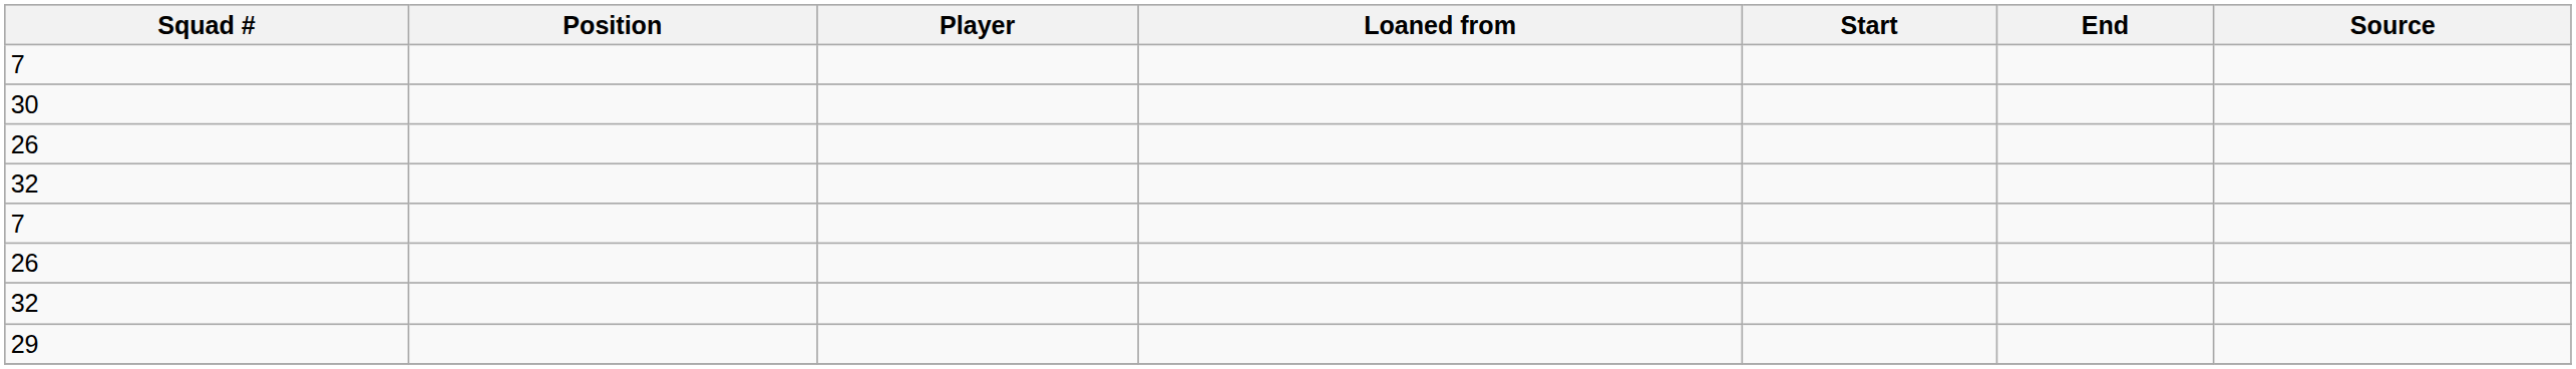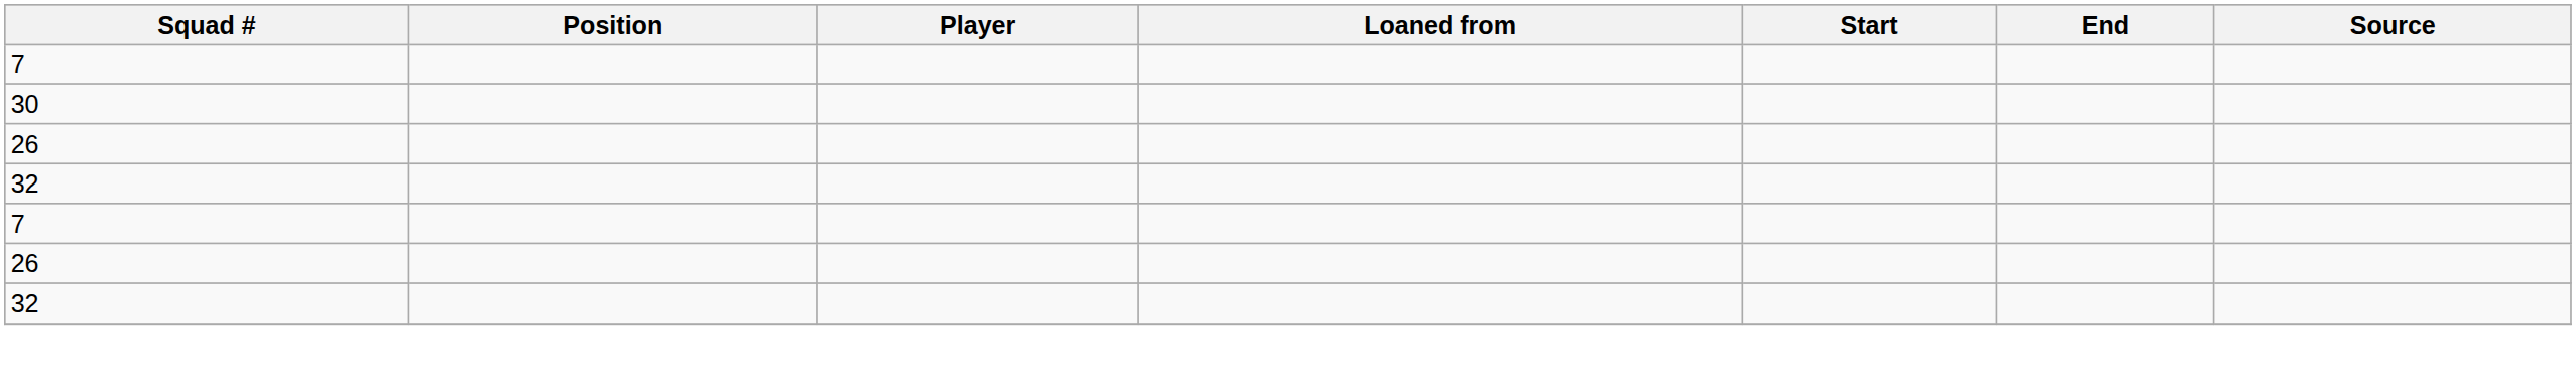- row: 29
